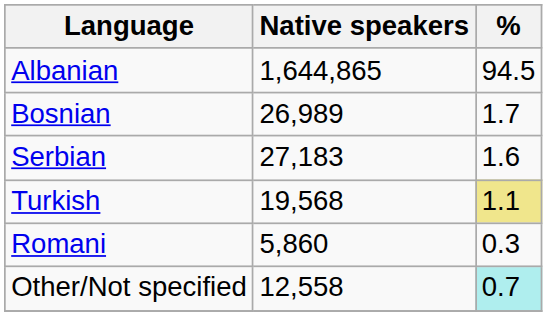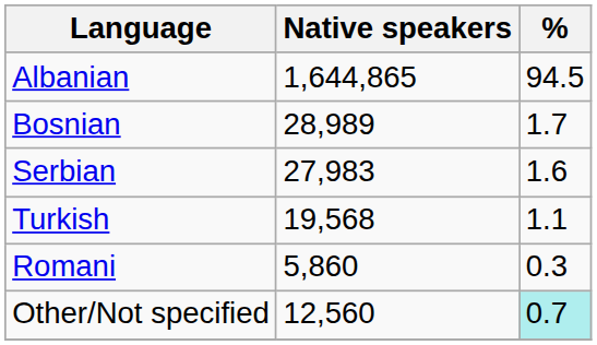Bosnian | Native speakers: 26,989 -> 28,989
Serbian | Native speakers: 27,183 -> 27,983
Turkish | %: khaki background -> no background
Other/Not specified | Native speakers: 12,558 -> 12,560
